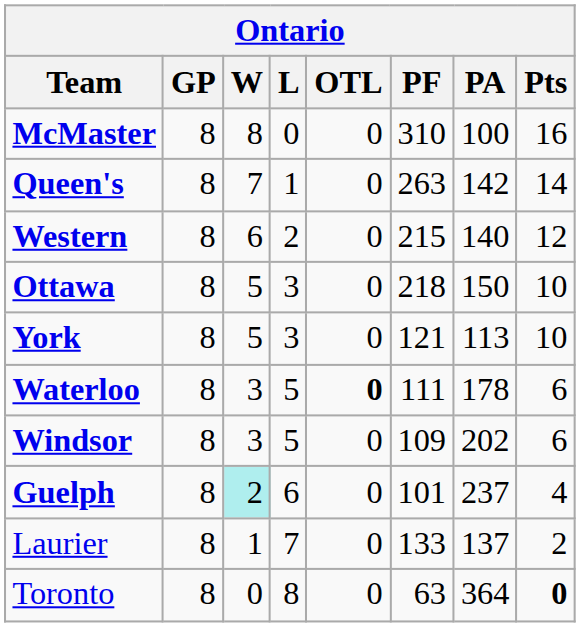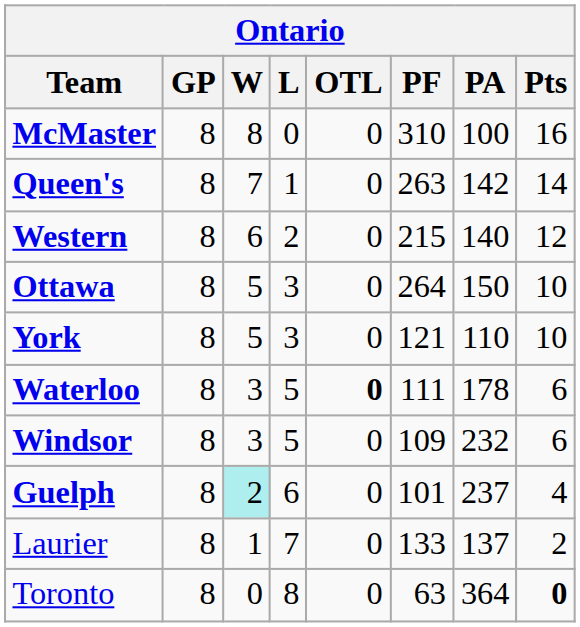Ottawa | PF: 218 -> 264
York | PA: 113 -> 110
Windsor | PA: 202 -> 232
